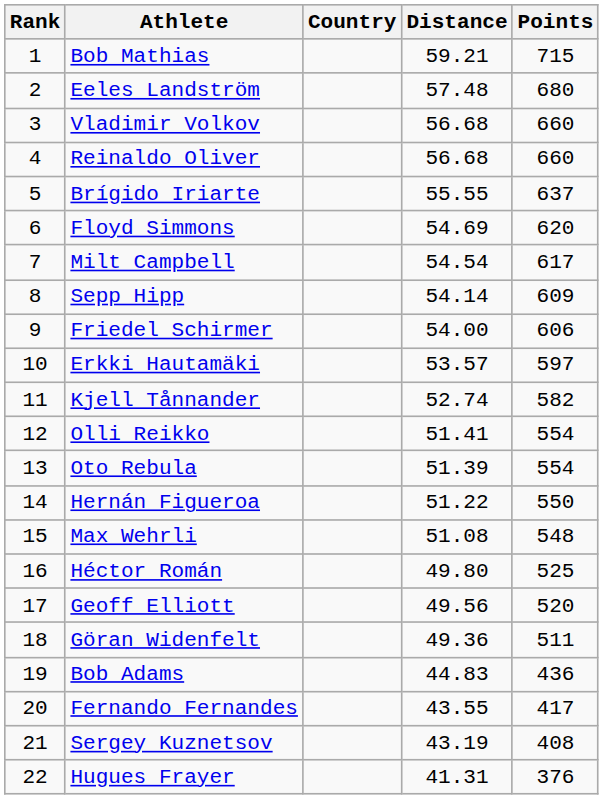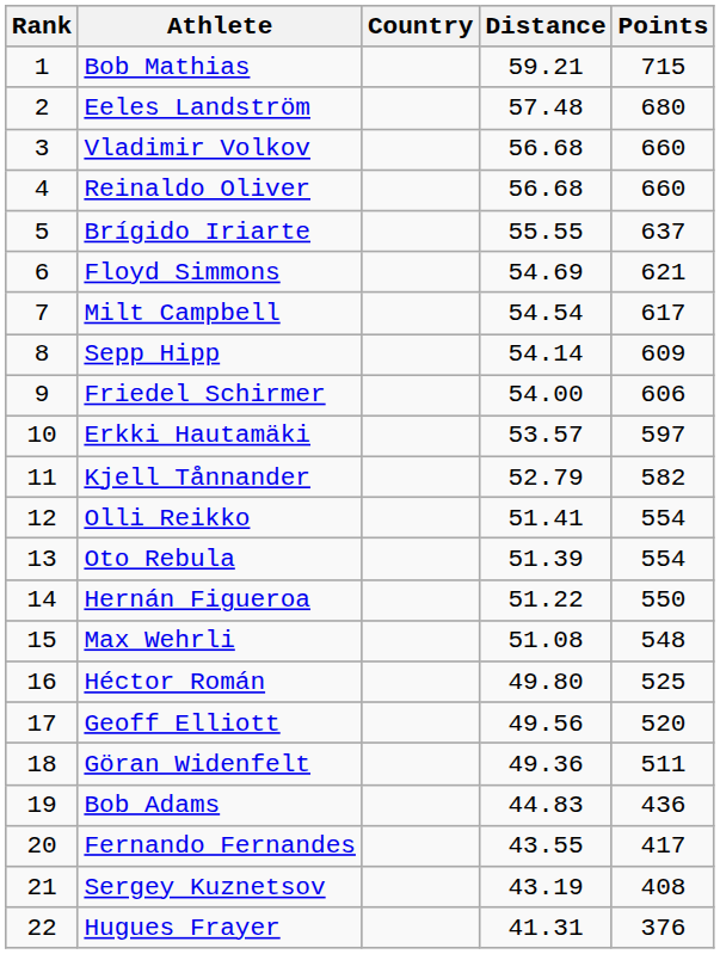Floyd Simmons | Points: 620 -> 621
Kjell Tånnander | Distance: 52.74 -> 52.79
